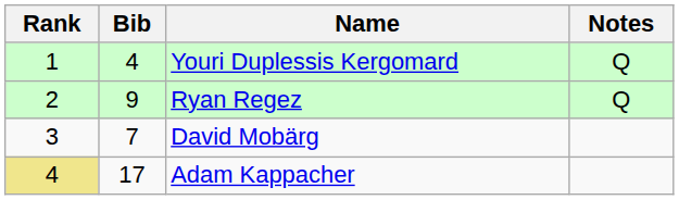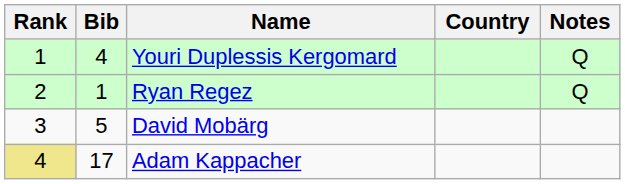+ column: Country
Ryan Regez | Bib: 9 -> 1
David Mobärg | Bib: 7 -> 5
